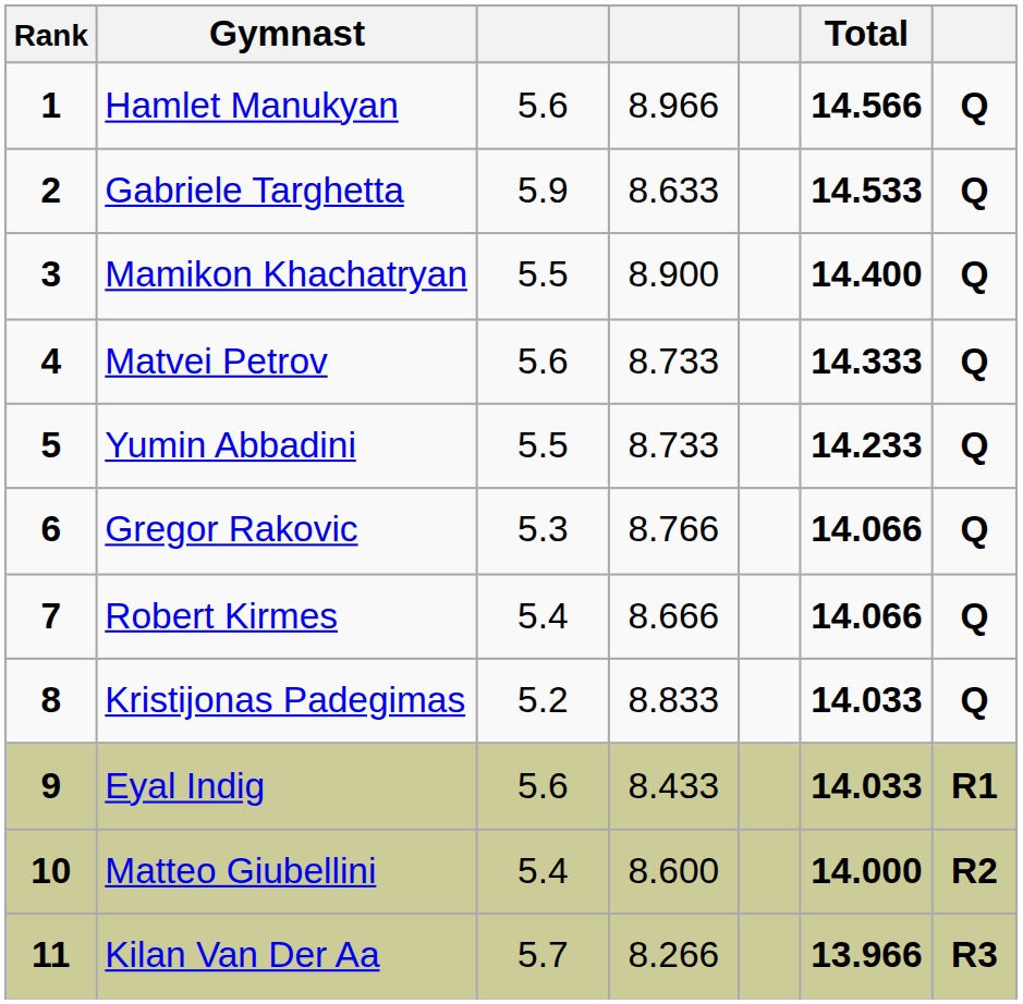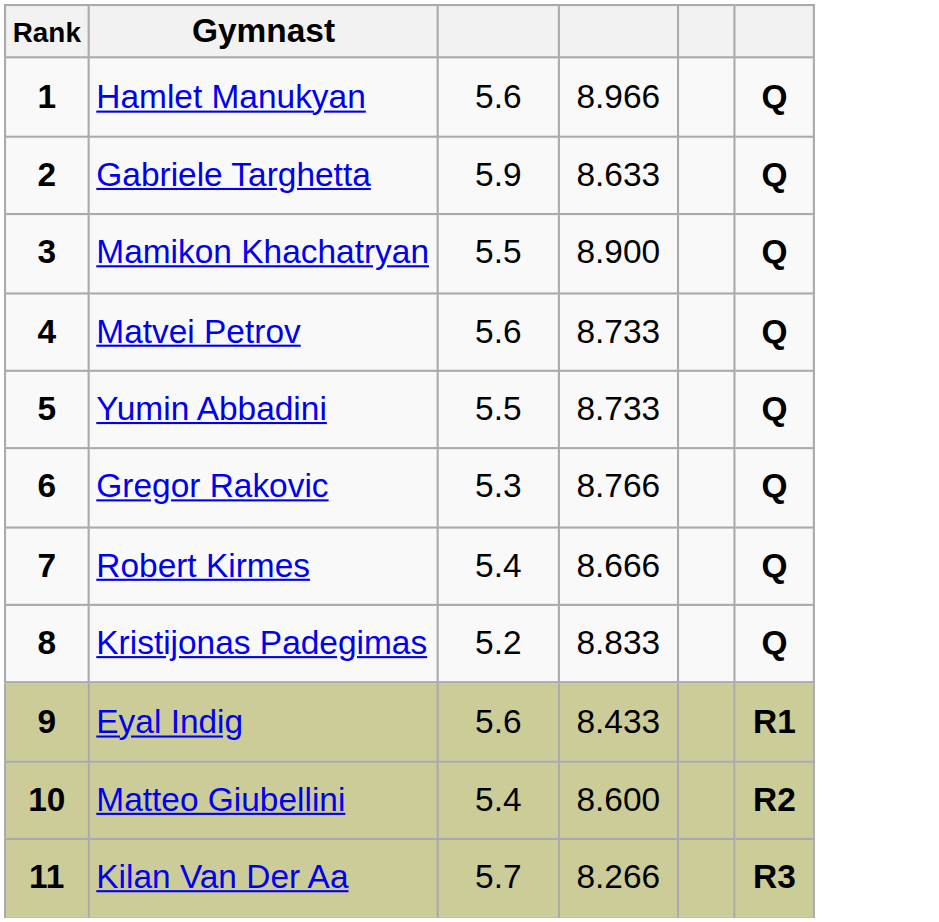- column: Total | 14.566 | 14.533 | 14.400 | 14.333 | 14.233 | 14.066 | 14.066 | 14.033 | 14.033 | 14.000 | 13.966
